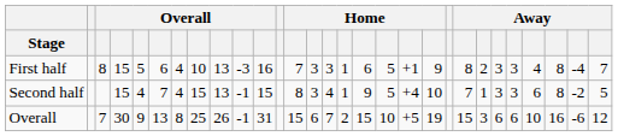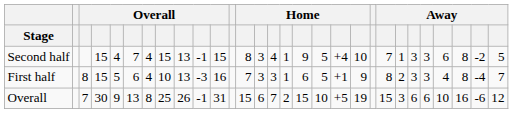rows swapped: First half <-> Second half
